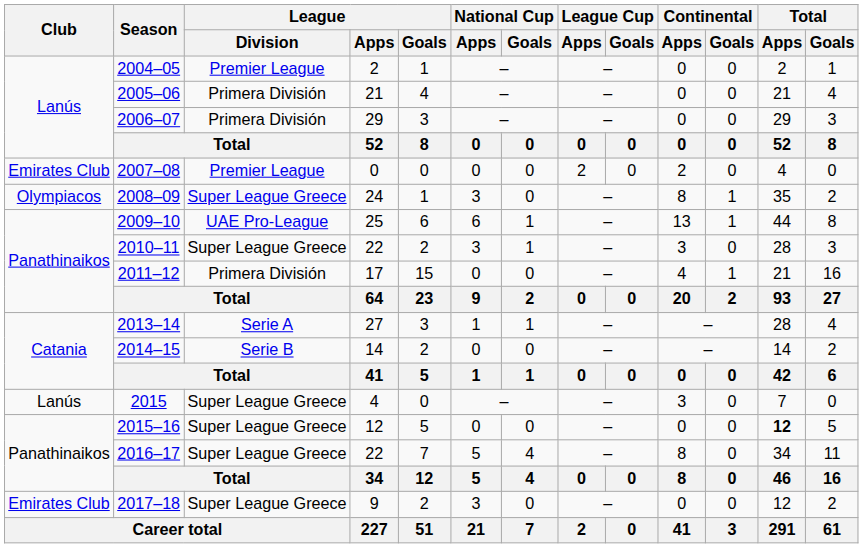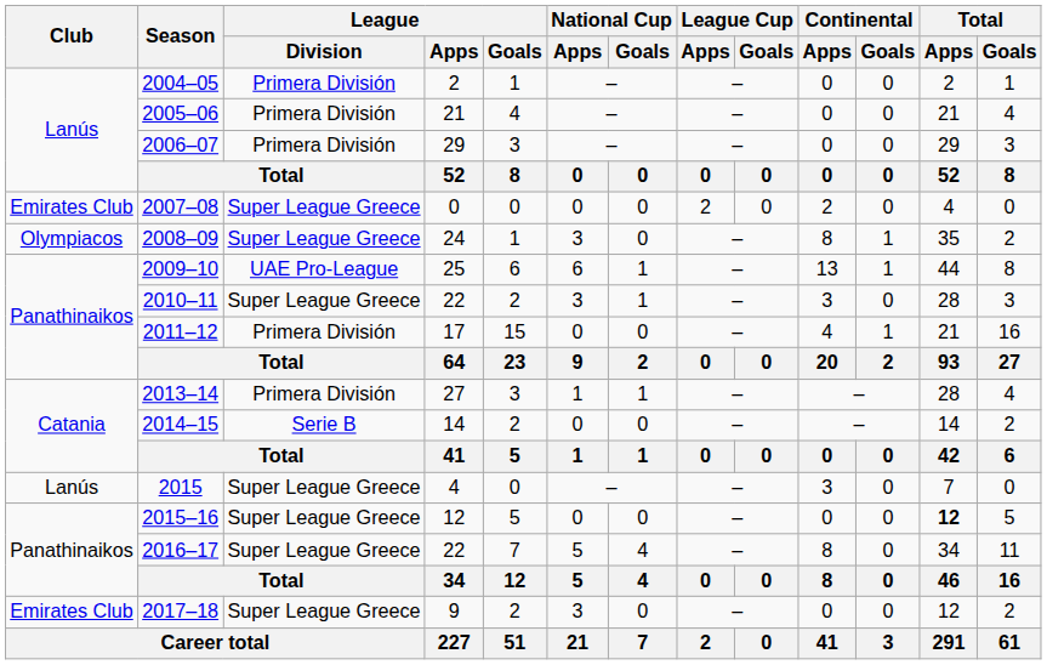2004–05 | League / Division: Premier League -> Primera División
2007–08 | League / Division: Premier League -> Super League Greece
2013–14 | League / Division: Serie A -> Primera División
